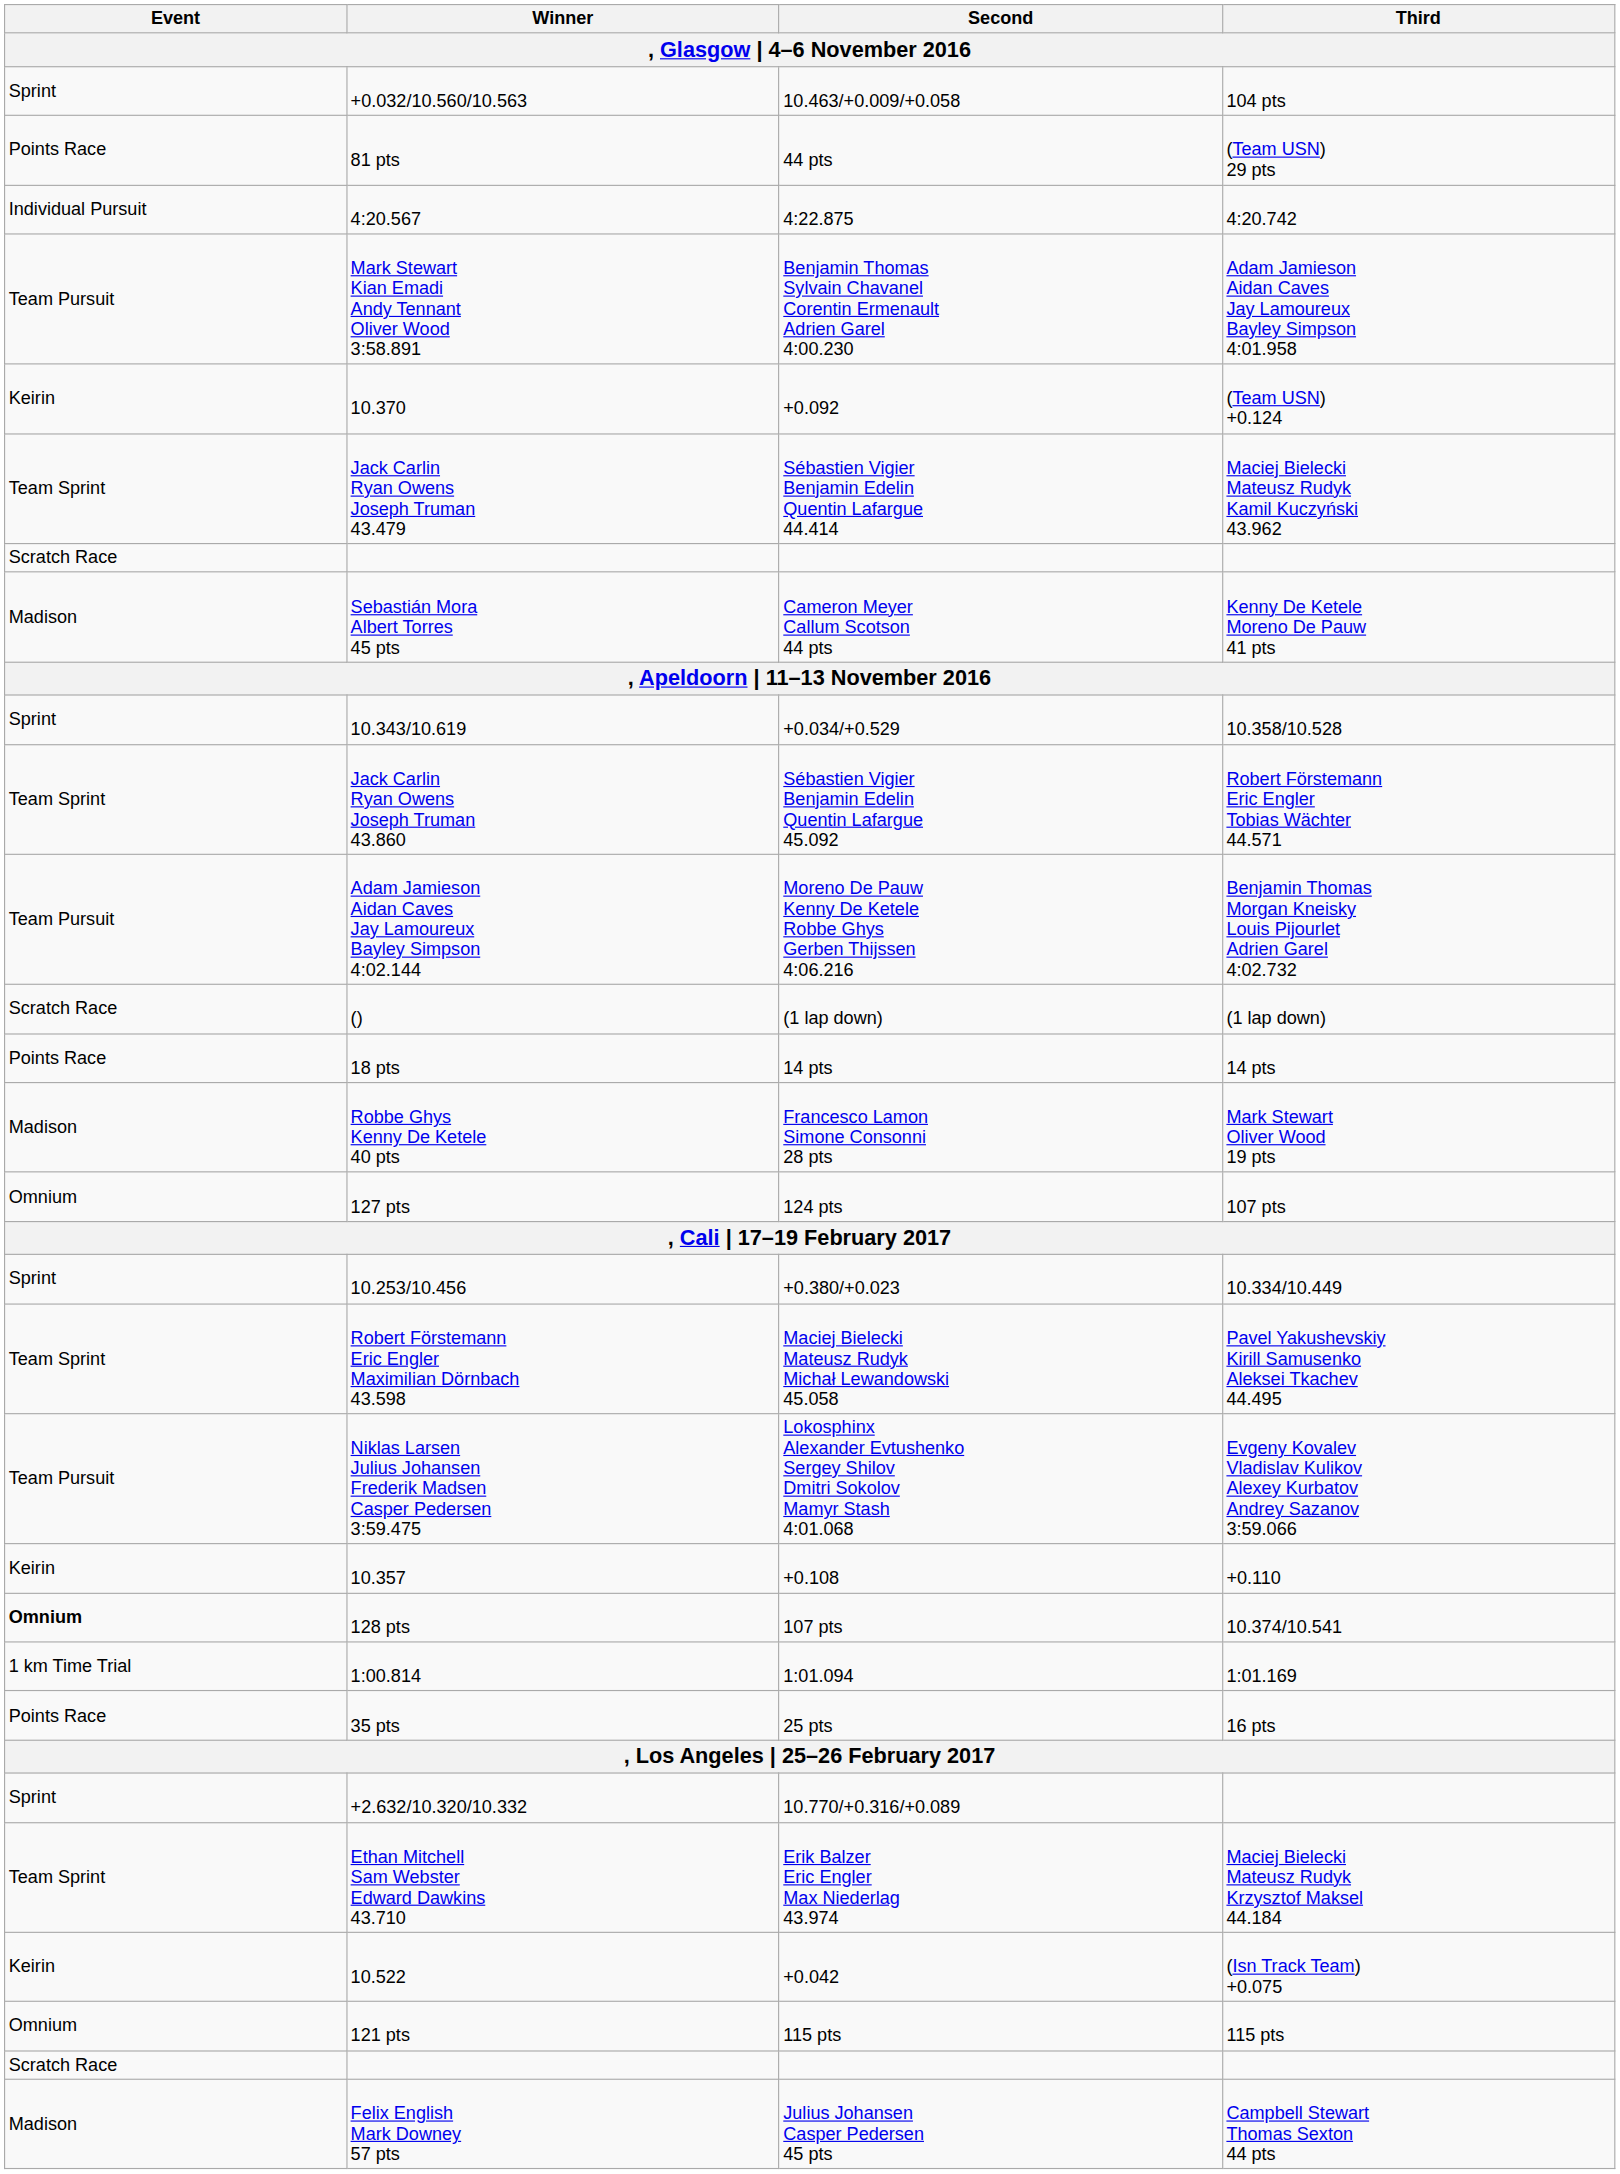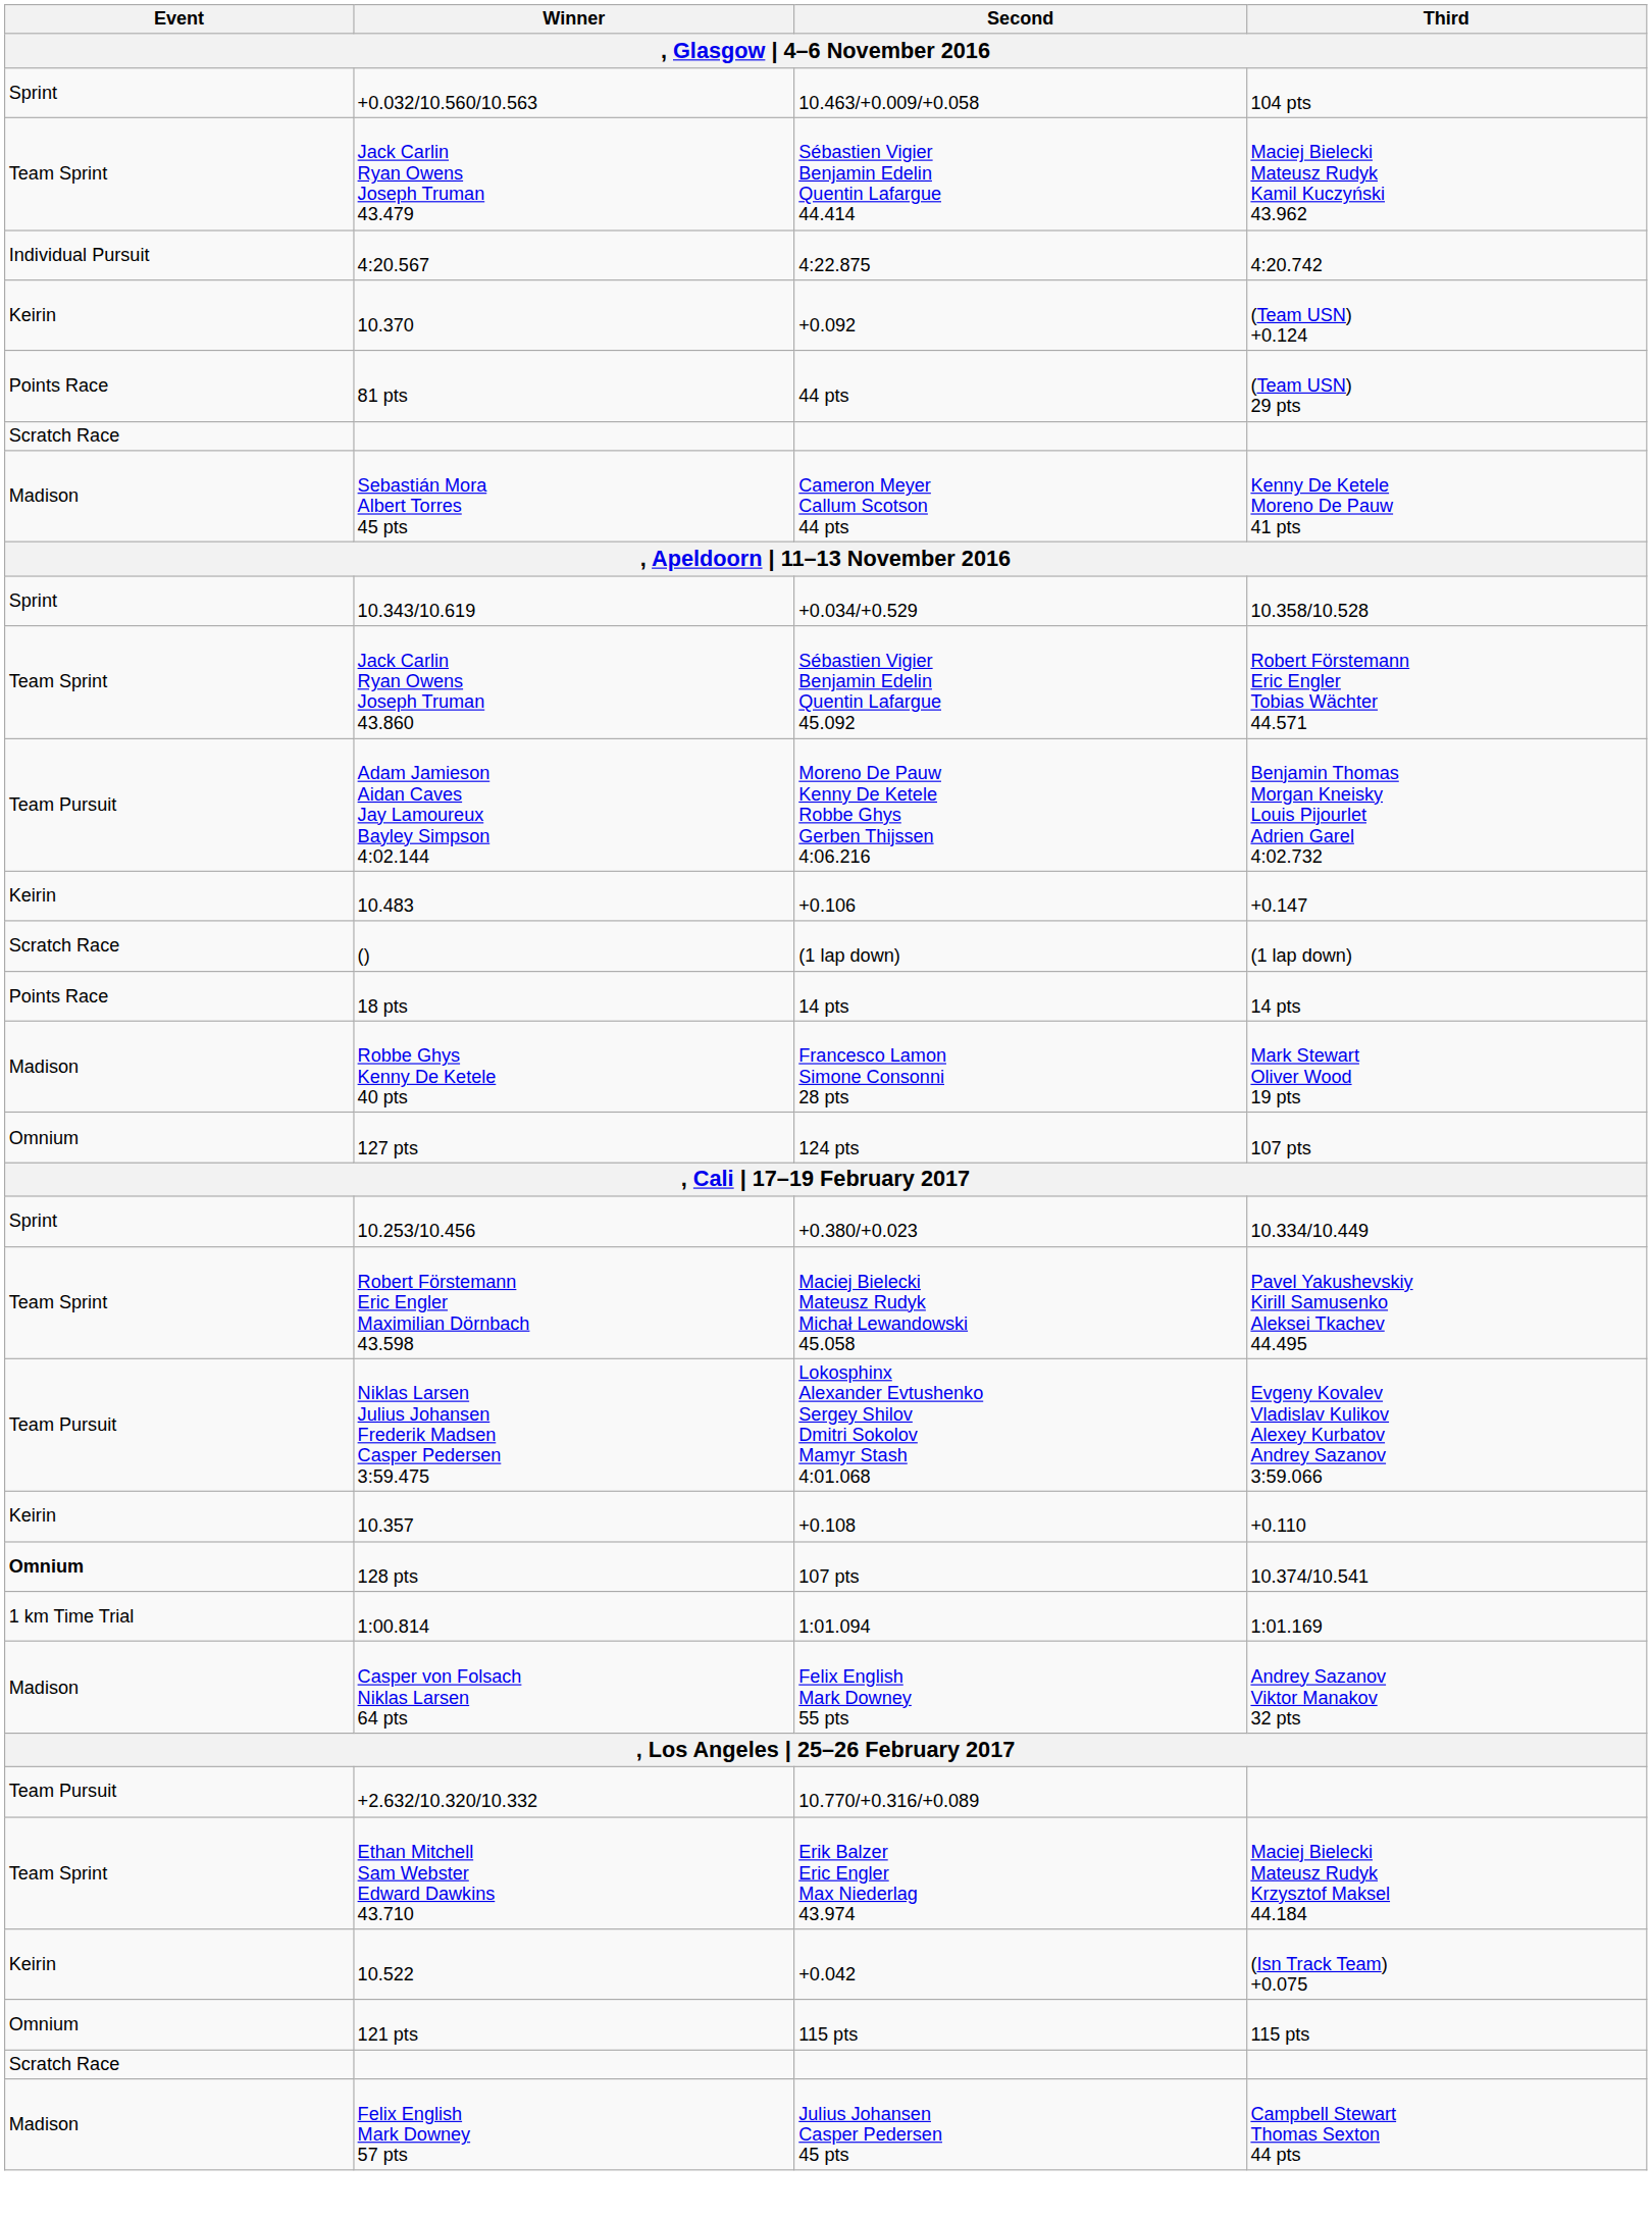rows swapped: Jack Carlin Ryan Owens Joseph Truman 43.479 <-> 81 pts
- row: Team Pursuit | Mark Stewart Kian Emadi Andy Tennant Oliver Wood 3:58.891 | Benjamin Thomas Sylvain Chavanel Corentin Ermenault Adrien Garel 4:00.230 | Adam Jamieson Aidan Caves Jay Lamoureux Bayley Simpson 4:01.958
+ row: Keirin | 10.483 | +0.106 | +0.147
- row: Points Race | 35 pts | 25 pts | 16 pts
+ row: Madison | Casper von Folsach Niklas Larsen 64 pts | Felix English Mark Downey 55 pts | Andrey Sazanov Viktor Manakov 32 pts
+2.632/10.320/10.332 | Event: Sprint -> Team Pursuit
